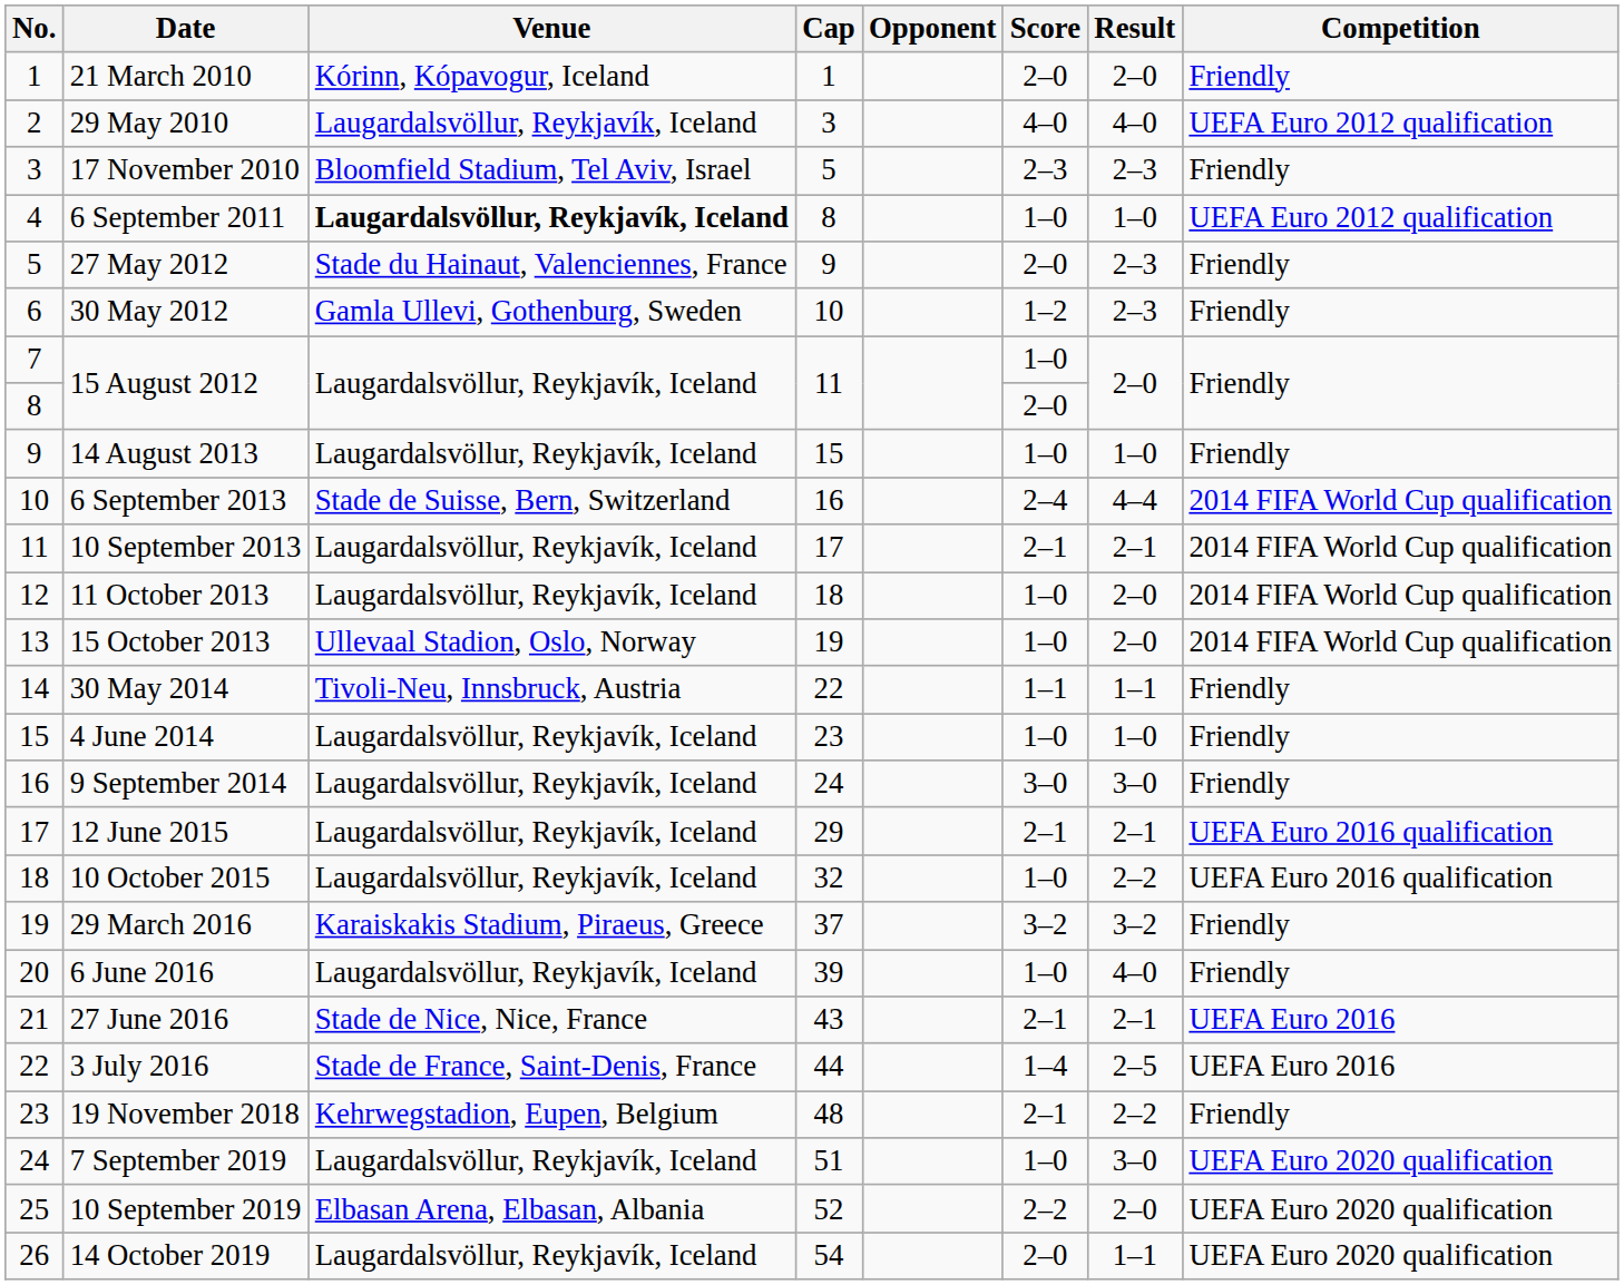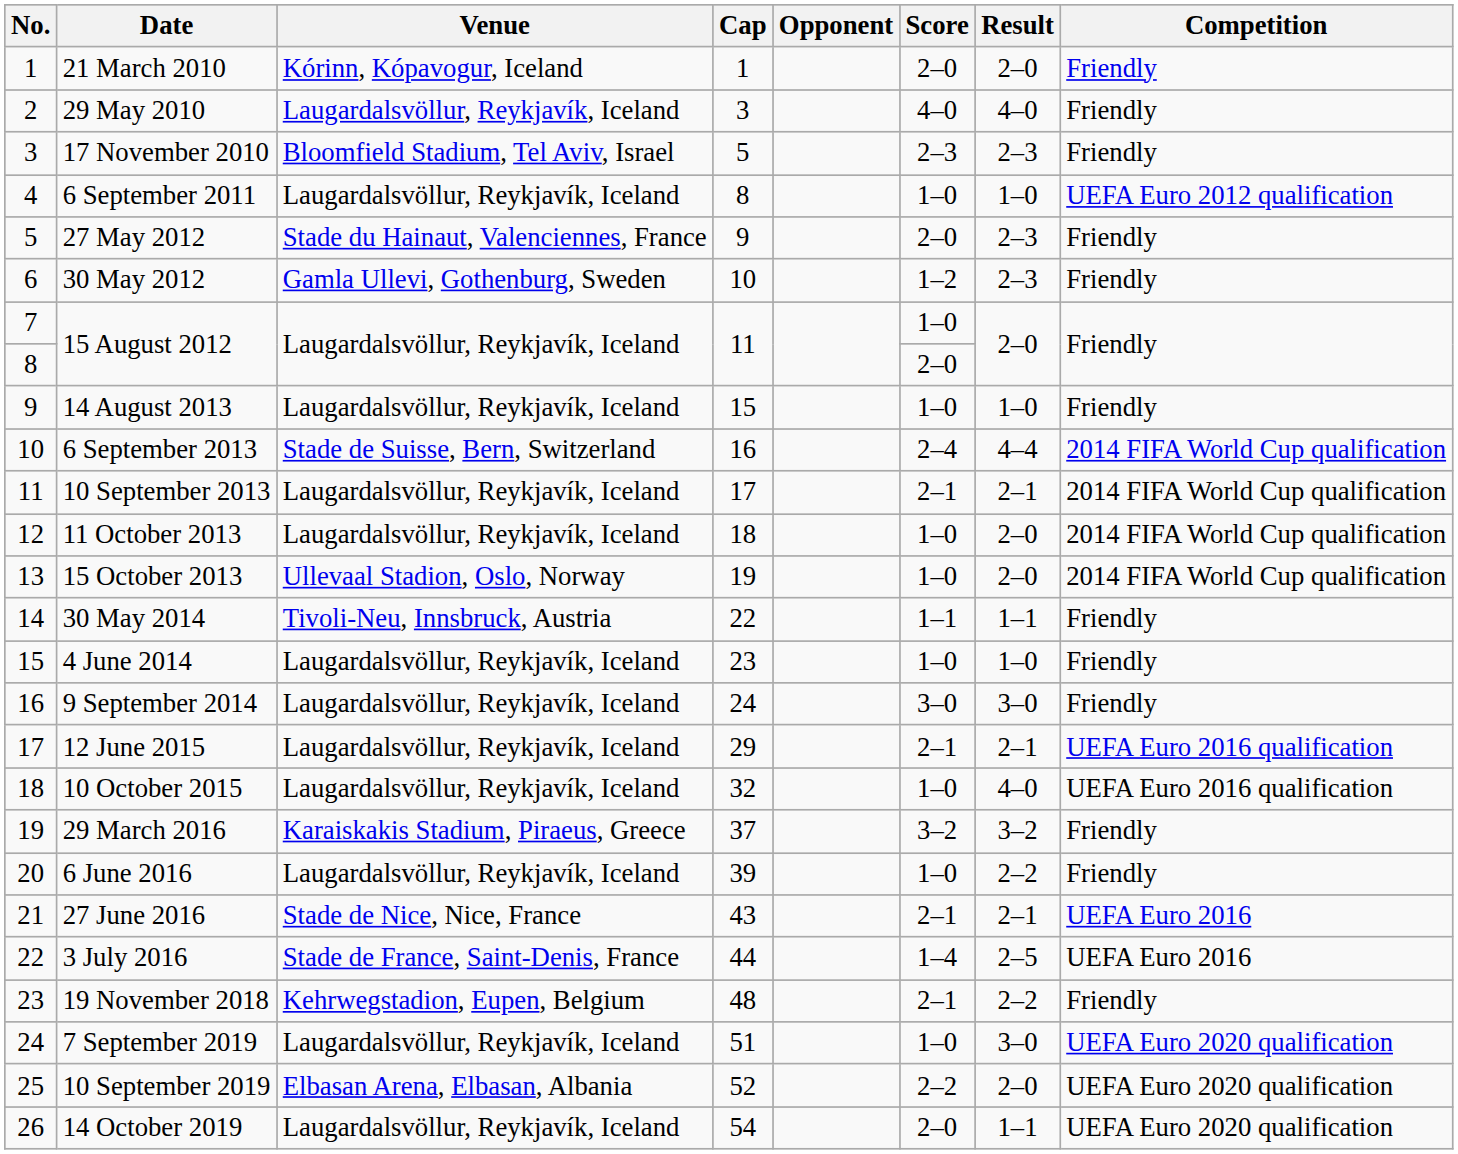29 May 2010 | Competition: UEFA Euro 2012 qualification -> Friendly
6 September 2011 | Venue: bold -> normal
10 October 2015 | Result: 2–2 -> 4–0
6 June 2016 | Result: 4–0 -> 2–2
